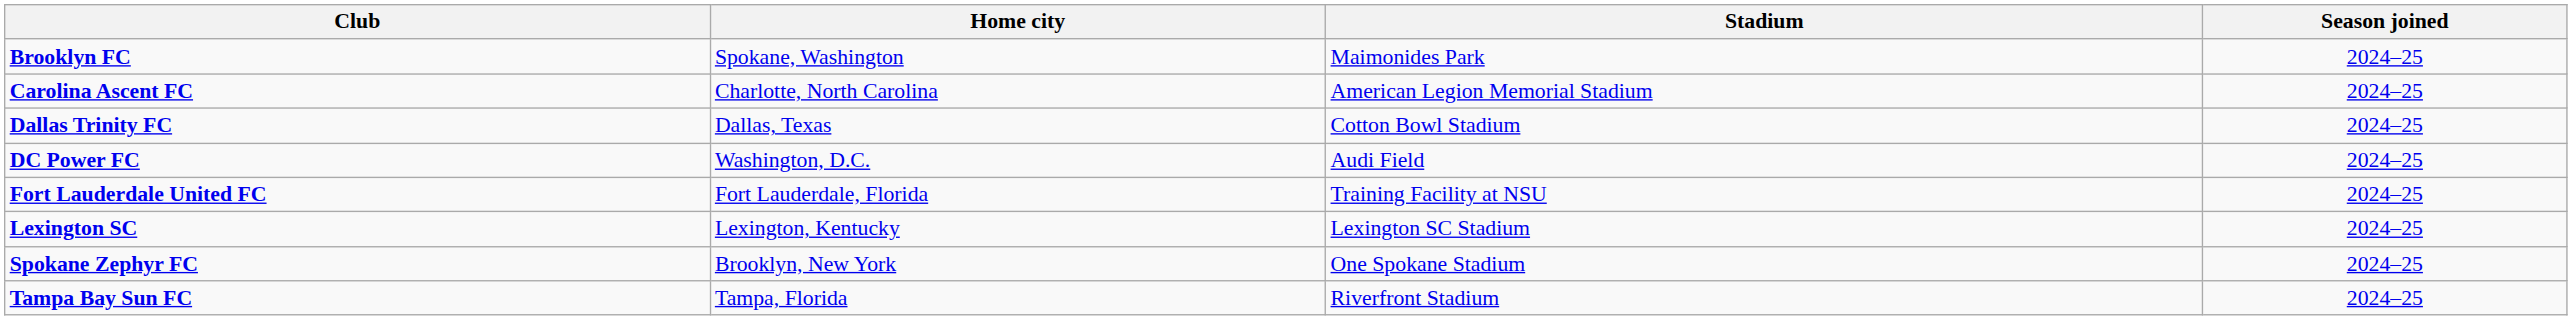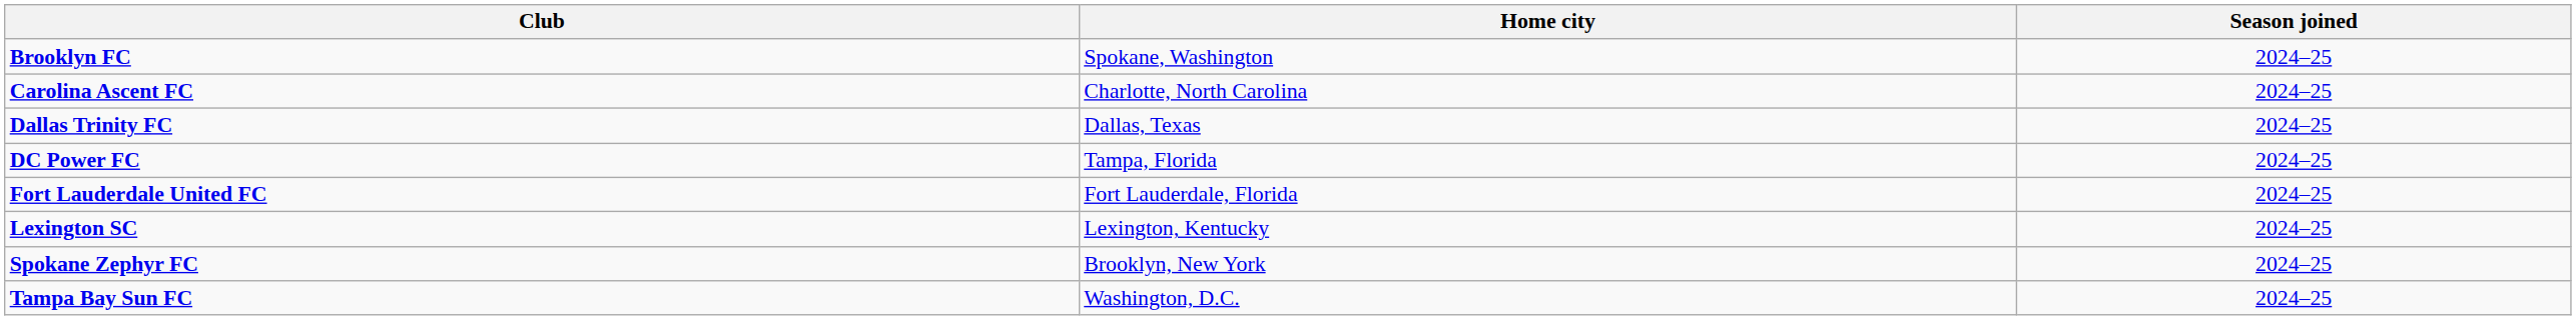- column: Stadium | Maimonides Park | American Legion Memorial Stadium | Cotton Bowl Stadium | Audi Field | Training Facility at NSU | Lexington SC Stadium | One Spokane Stadium | Riverfront Stadium
DC Power FC | Home city: Washington, D.C. -> Tampa, Florida
Tampa Bay Sun FC | Home city: Tampa, Florida -> Washington, D.C.
